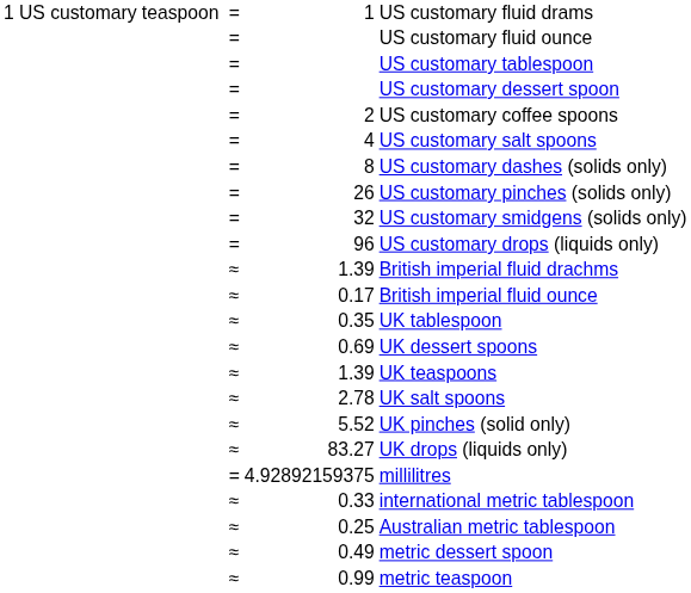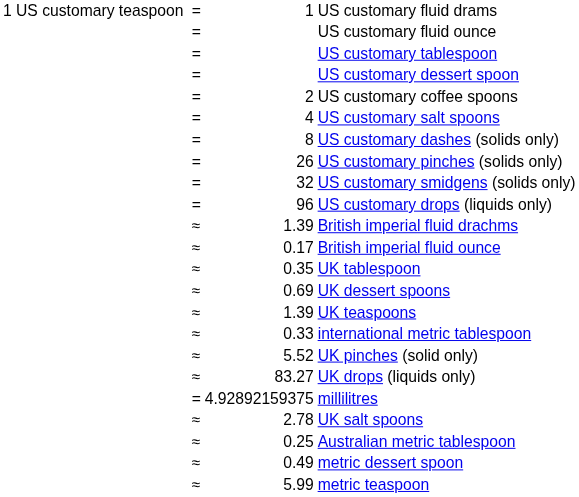rows swapped: UK salt spoons <-> international metric tablespoon
metric teaspoon | column 3: 0.99 -> 5.99
